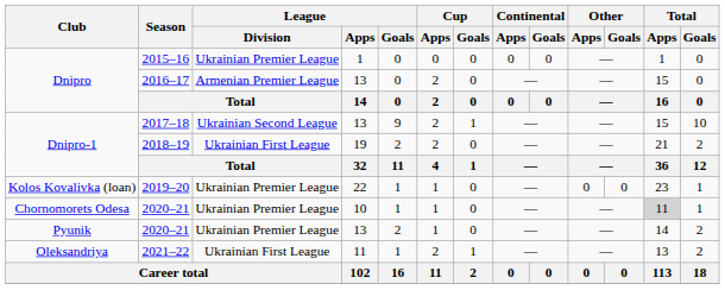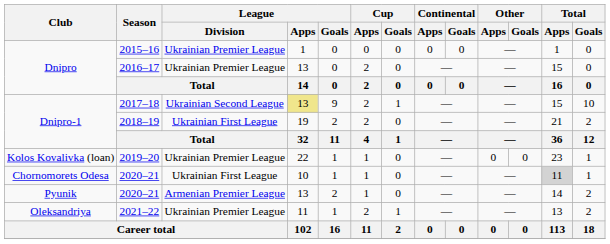2016–17 | League / Division: Armenian Premier League -> Ukrainian Premier League
2017–18 | League / Apps: no background -> khaki background
Chornomorets Odesa / 2020–21 | League / Division: Ukrainian Premier League -> Ukrainian First League
Pyunik / 2020–21 | League / Division: Ukrainian Premier League -> Armenian Premier League
2021–22 | League / Division: Ukrainian First League -> Ukrainian Premier League
